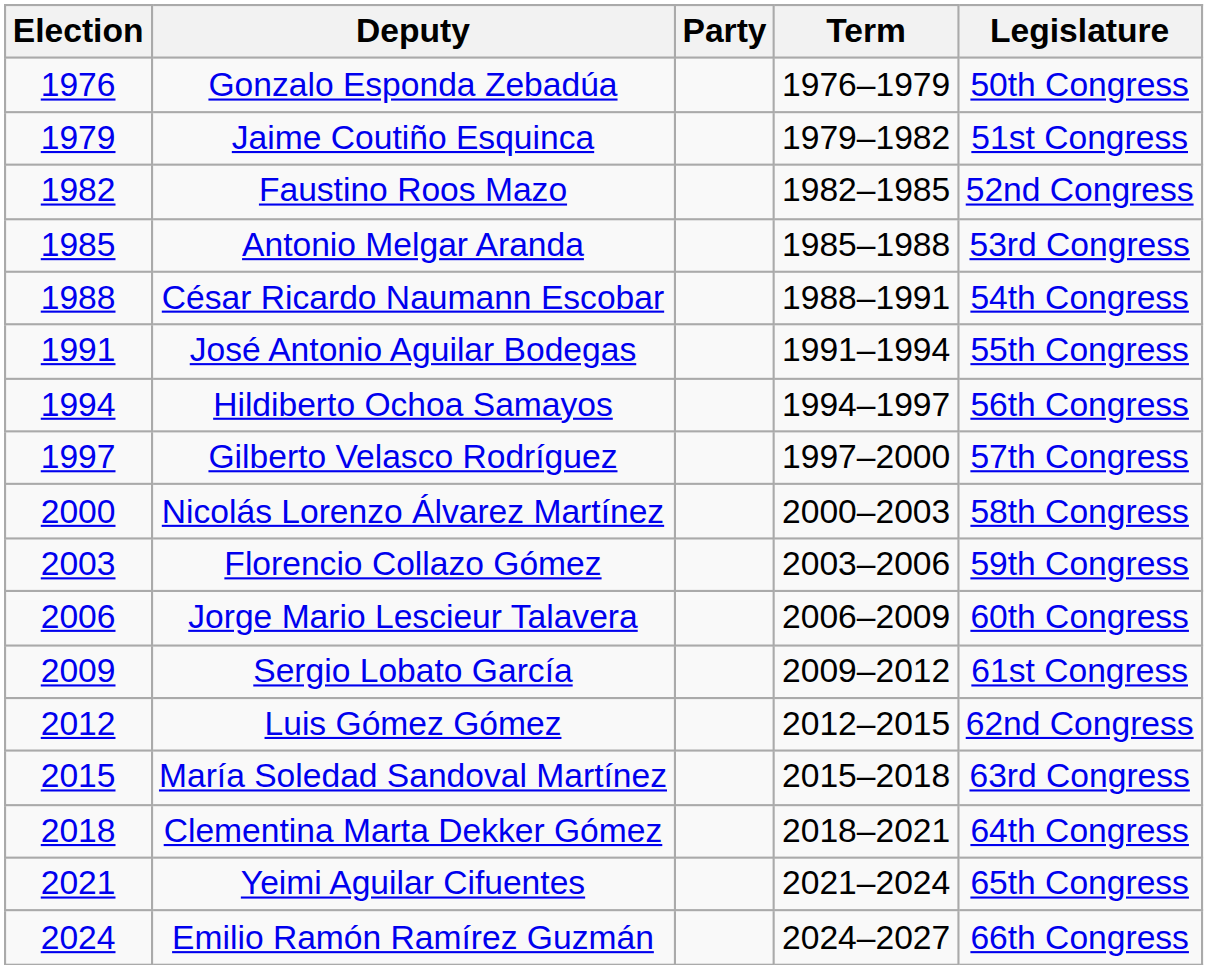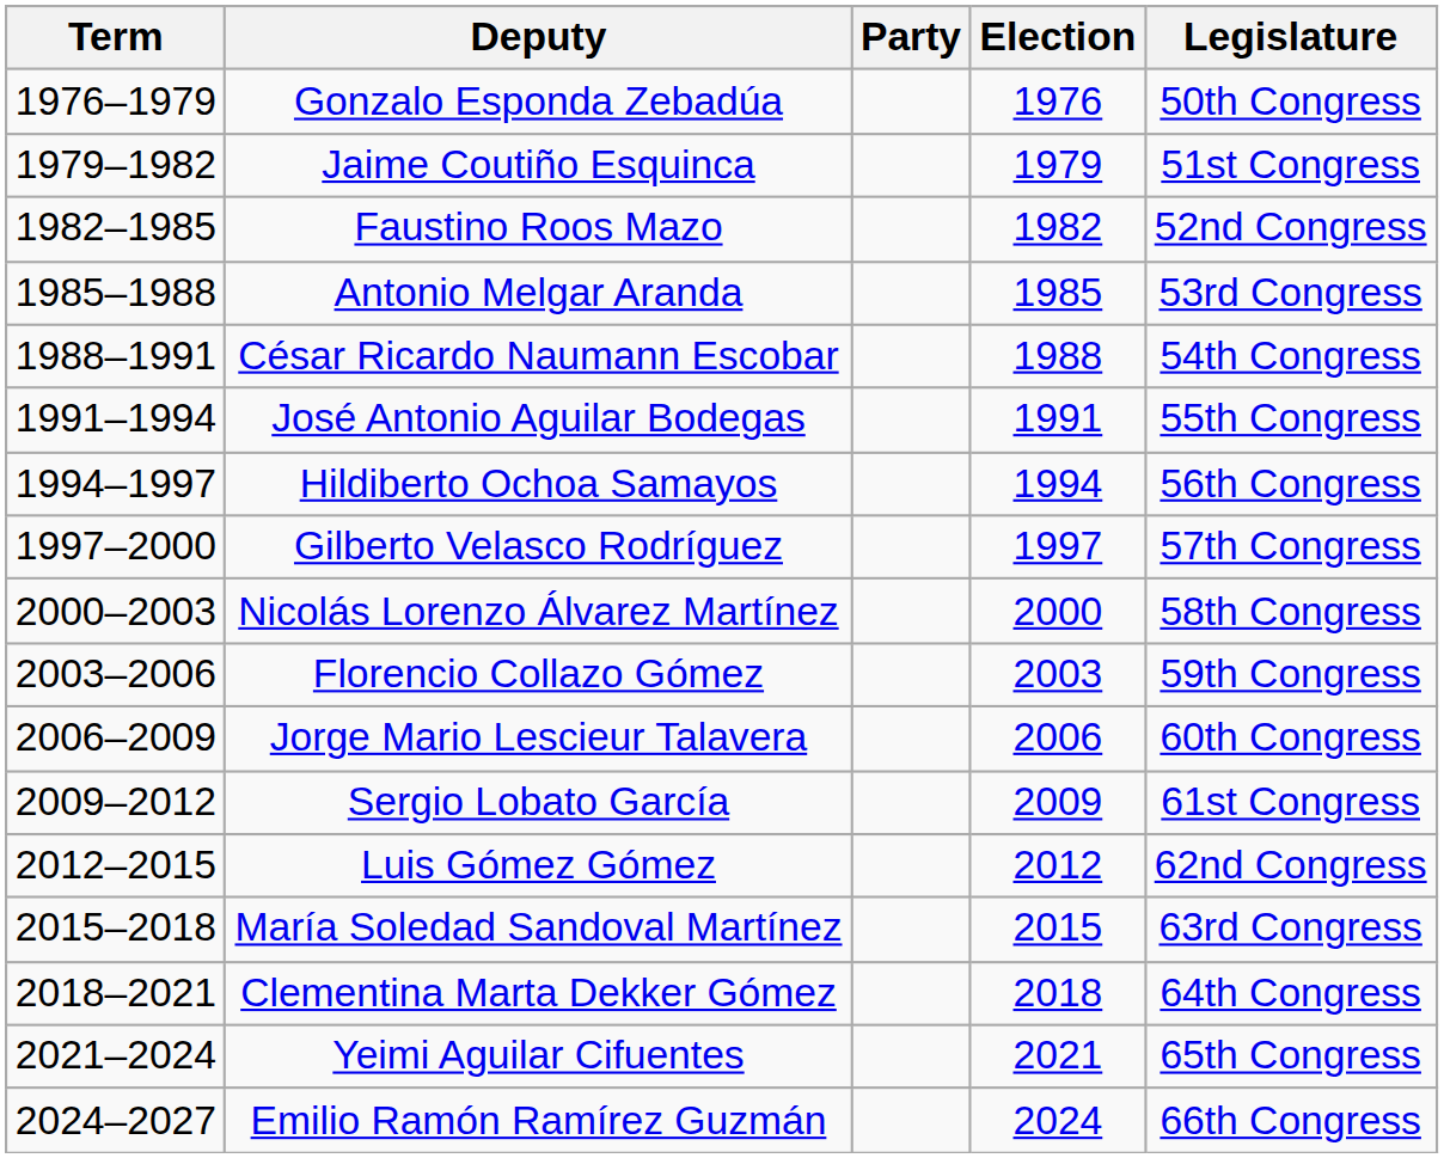columns swapped: Election <-> Term
